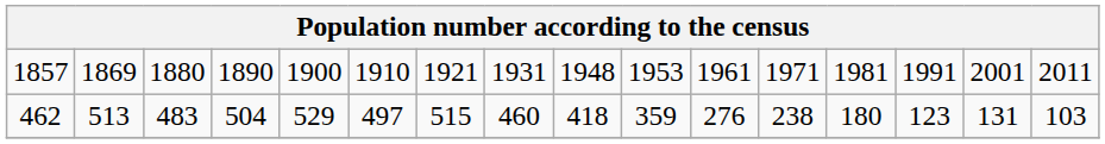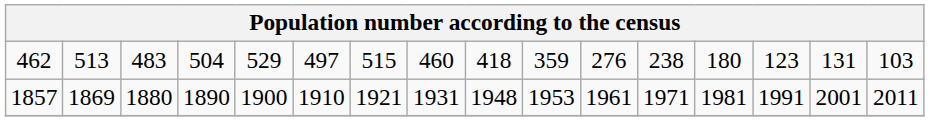rows swapped: 1857 <-> 462
